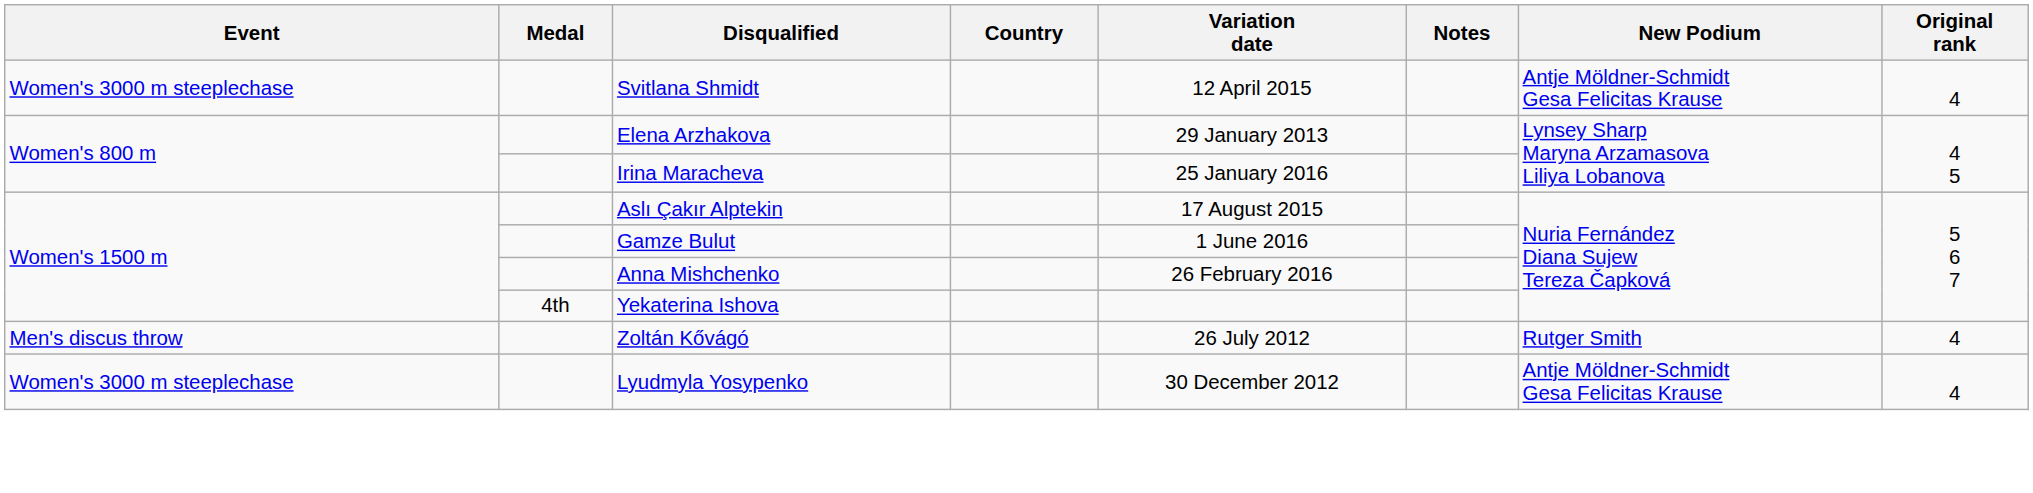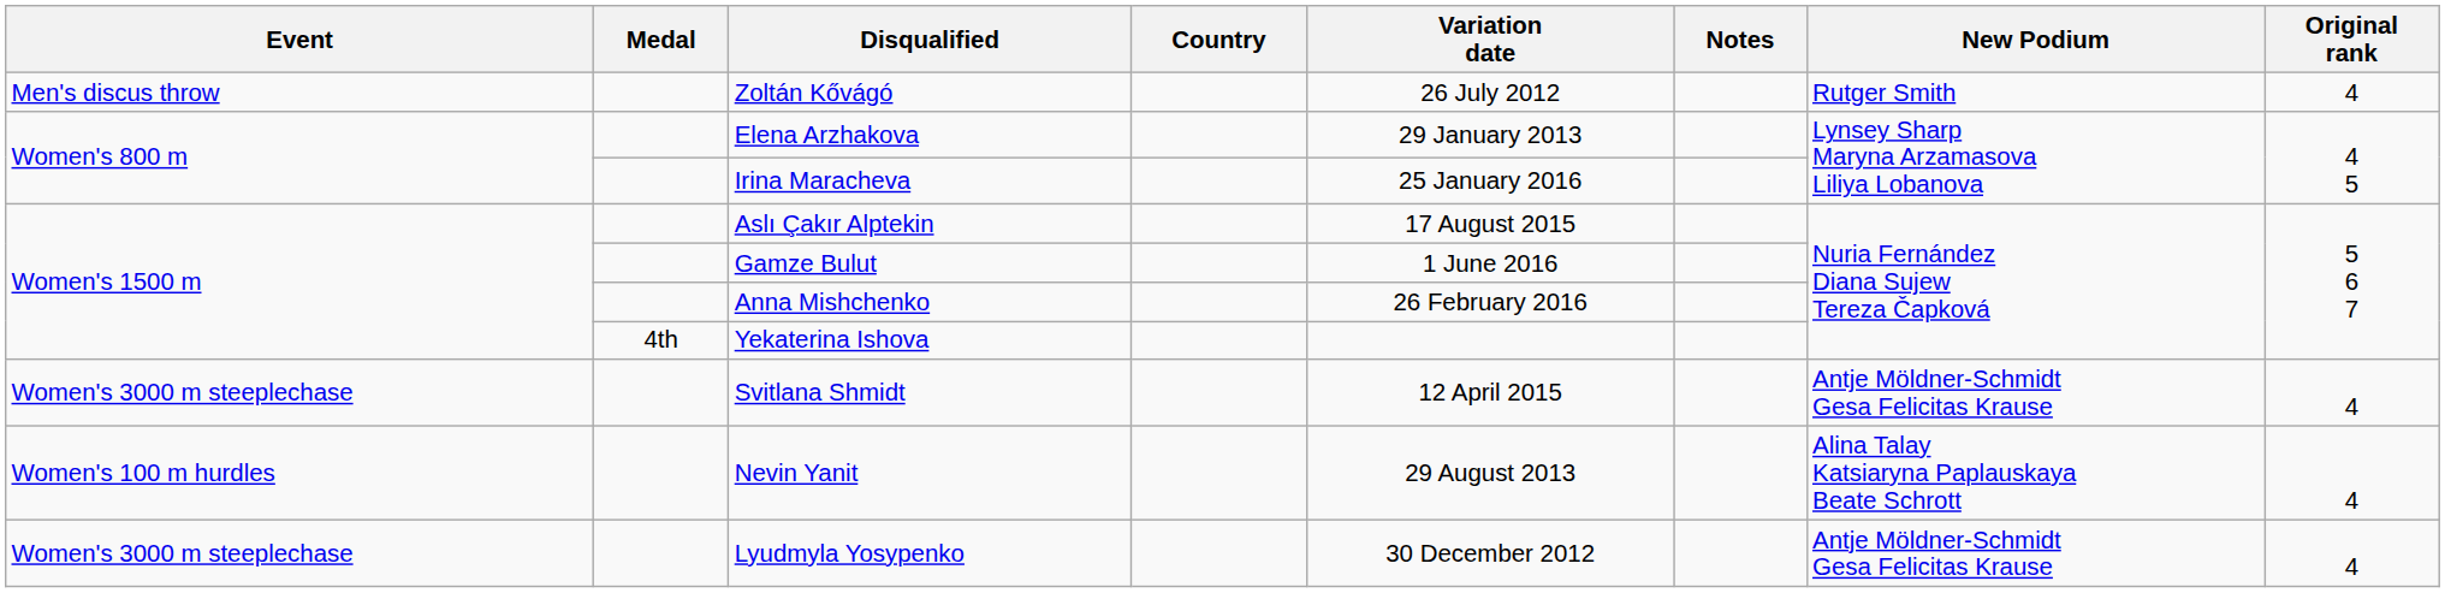rows swapped: Zoltán Kővágó <-> Svitlana Shmidt
+ row: Women's 100 m hurdles | Nevin Yanit | 29 August 2013 | Alina Talay Katsiaryna Paplauskaya Beate Schrott | 4
